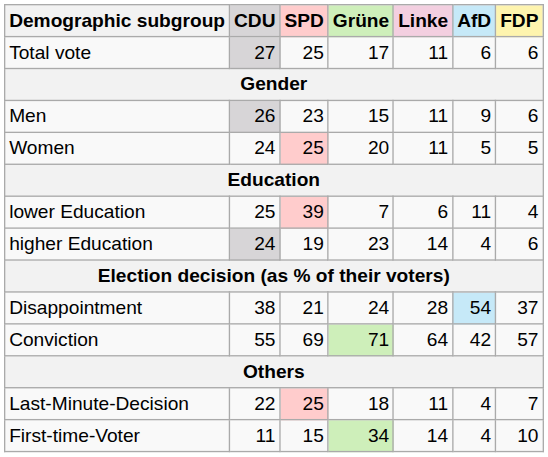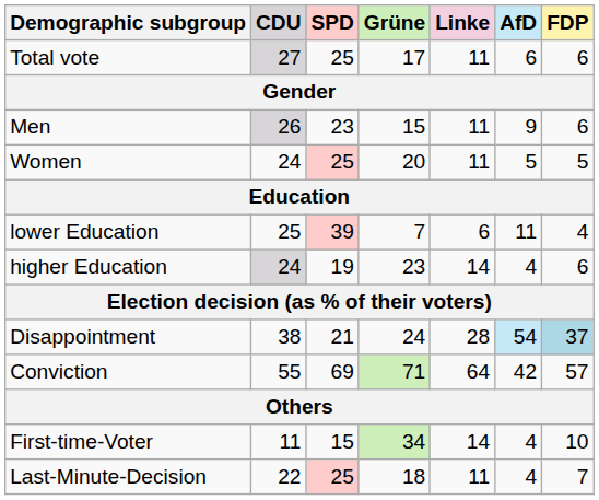Disappointment | FDP: no background -> lightblue background
rows swapped: Last-Minute-Decision <-> First-time-Voter
